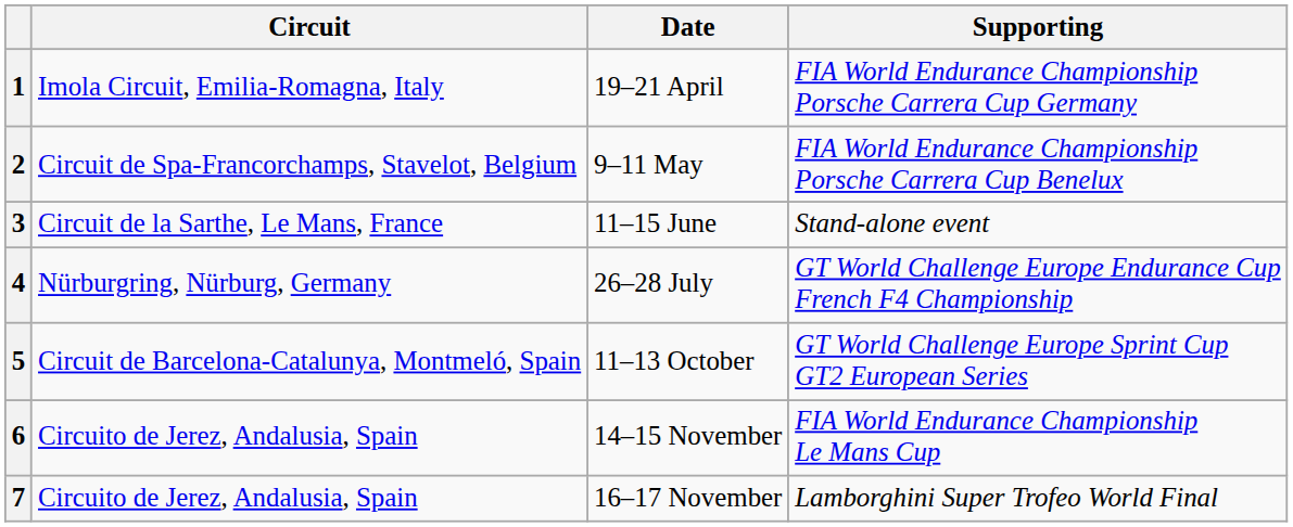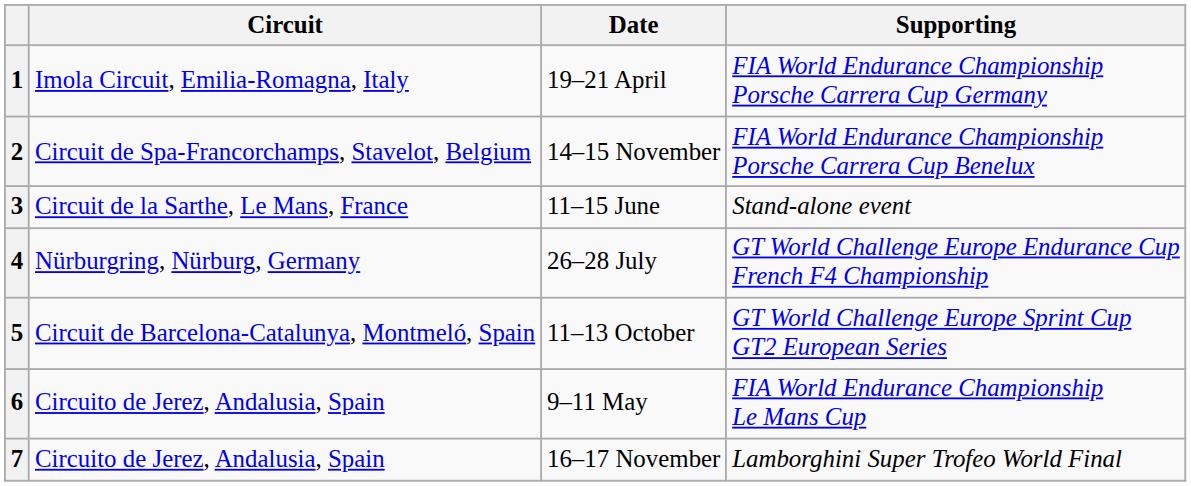2 | Date: 9–11 May -> 14–15 November
6 | Date: 14–15 November -> 9–11 May
